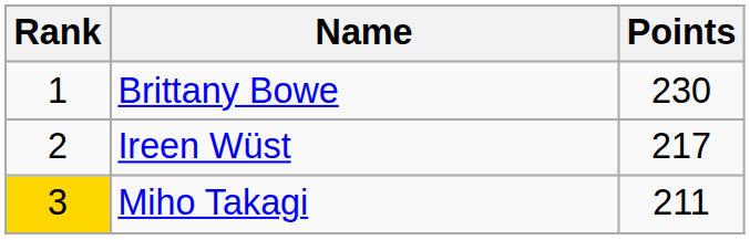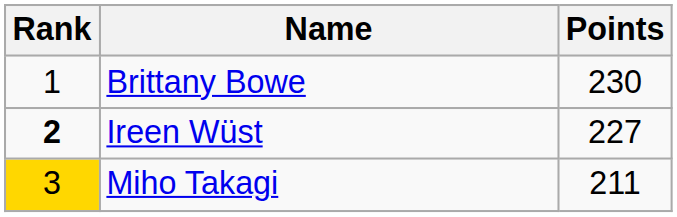Ireen Wüst | Rank: normal -> bold
Ireen Wüst | Points: 217 -> 227
